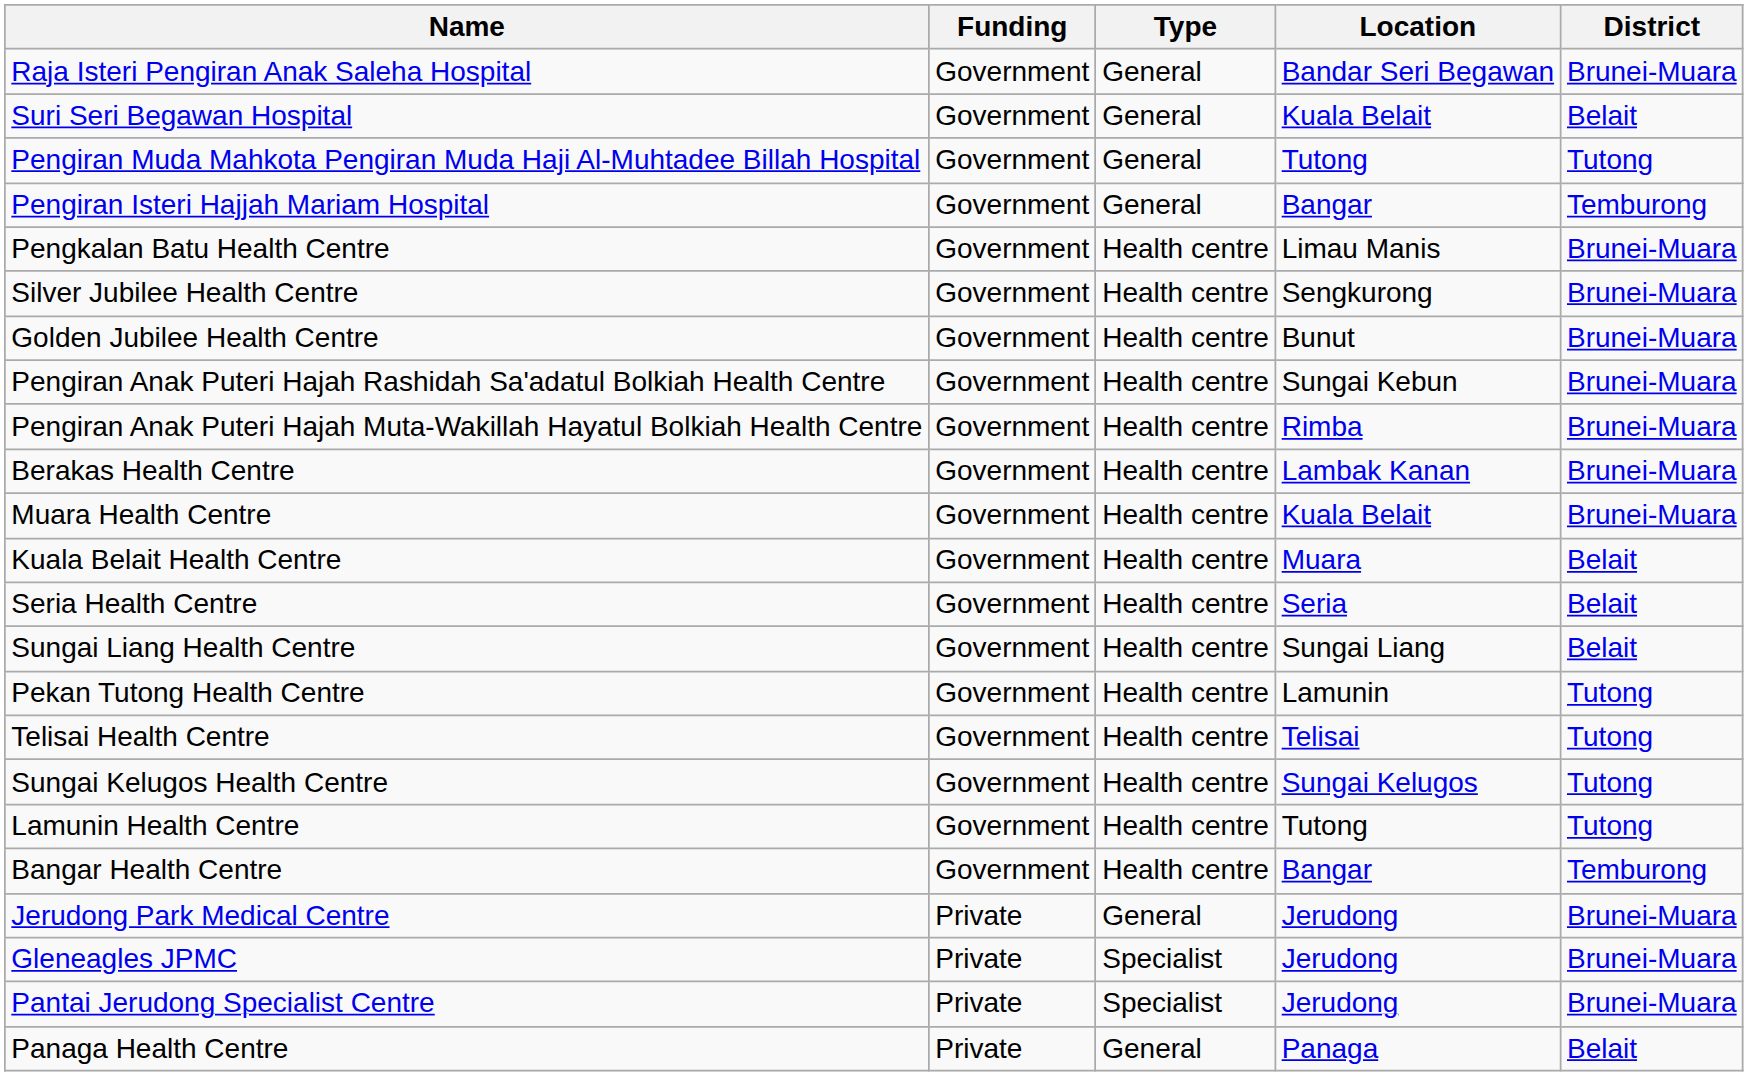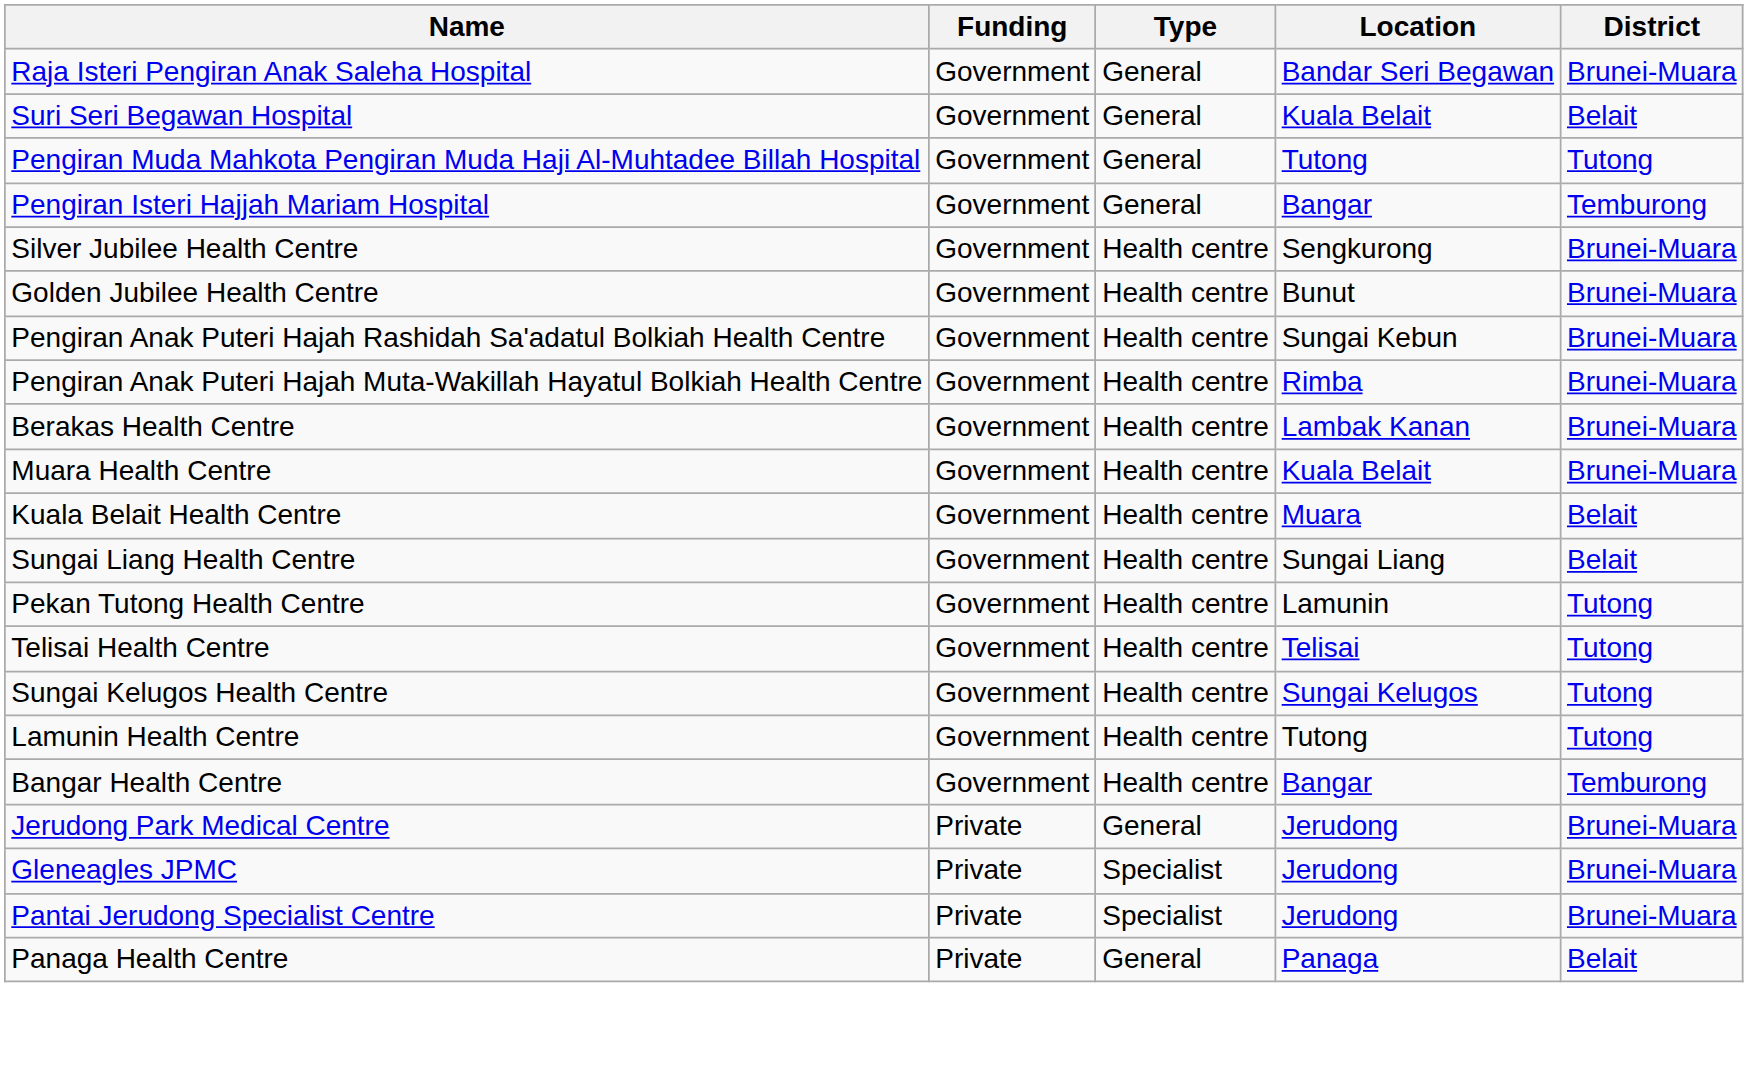- row: Pengkalan Batu Health Centre | Government | Health centre | Limau Manis | Brunei-Muara
- row: Seria Health Centre | Government | Health centre | Seria | Belait
